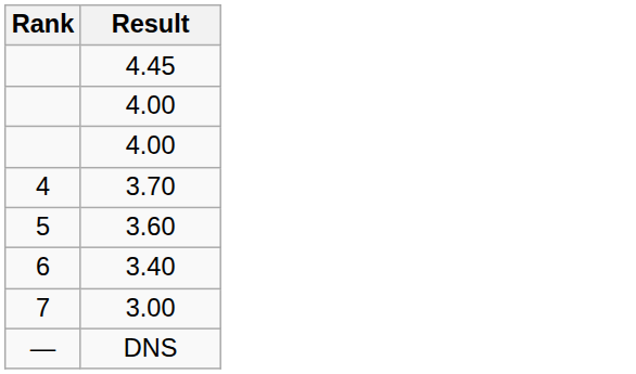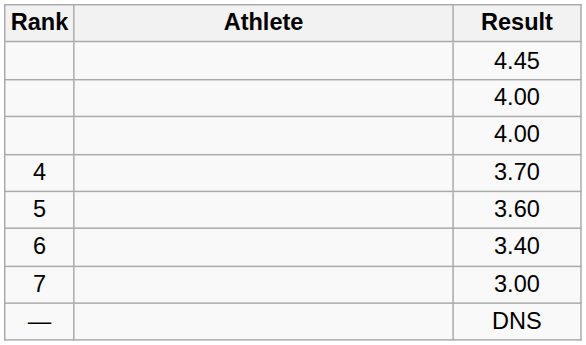+ column: Athlete
